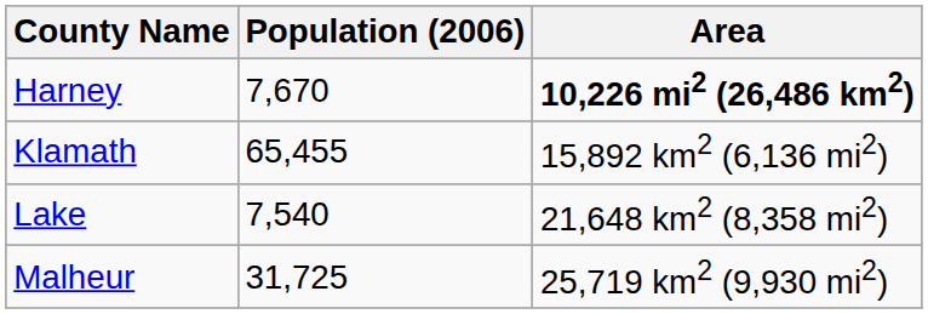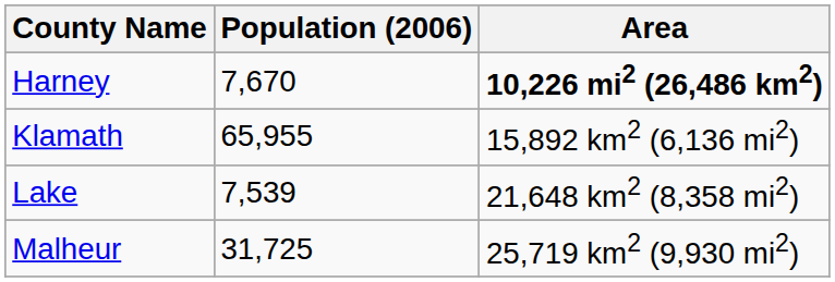Klamath | Population (2006): 65,455 -> 65,955
Lake | Population (2006): 7,540 -> 7,539
